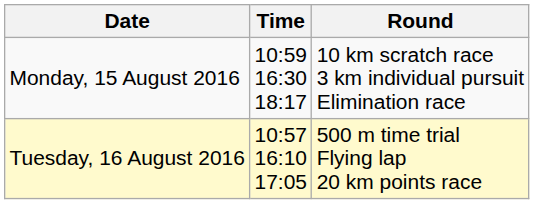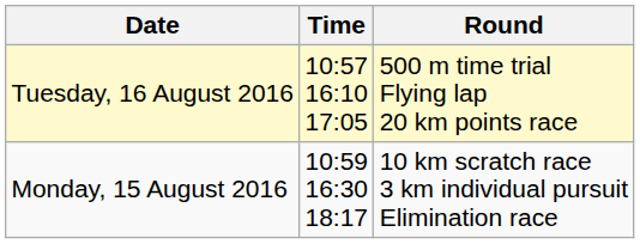rows swapped: Monday, 15 August 2016 <-> Tuesday, 16 August 2016
